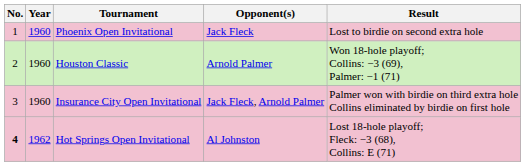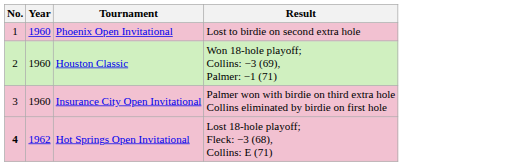- column: Opponent(s) | Jack Fleck | Arnold Palmer | Jack Fleck, Arnold Palmer | Al Johnston
